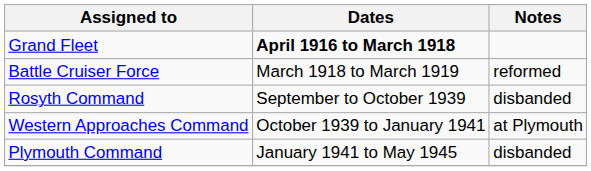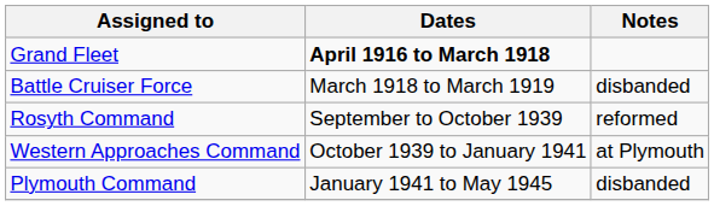Battle Cruiser Force | Notes: reformed -> disbanded
Rosyth Command | Notes: disbanded -> reformed
